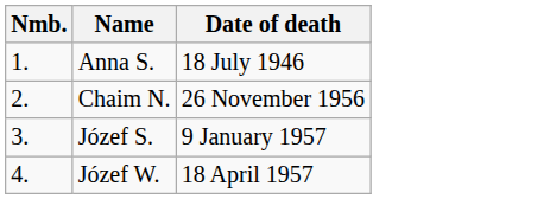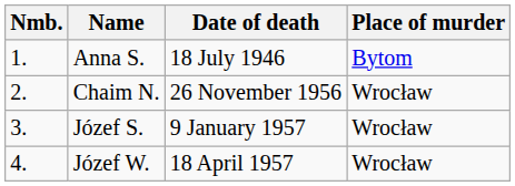+ column: Place of murder | Bytom | Wrocław | Wrocław | Wrocław
